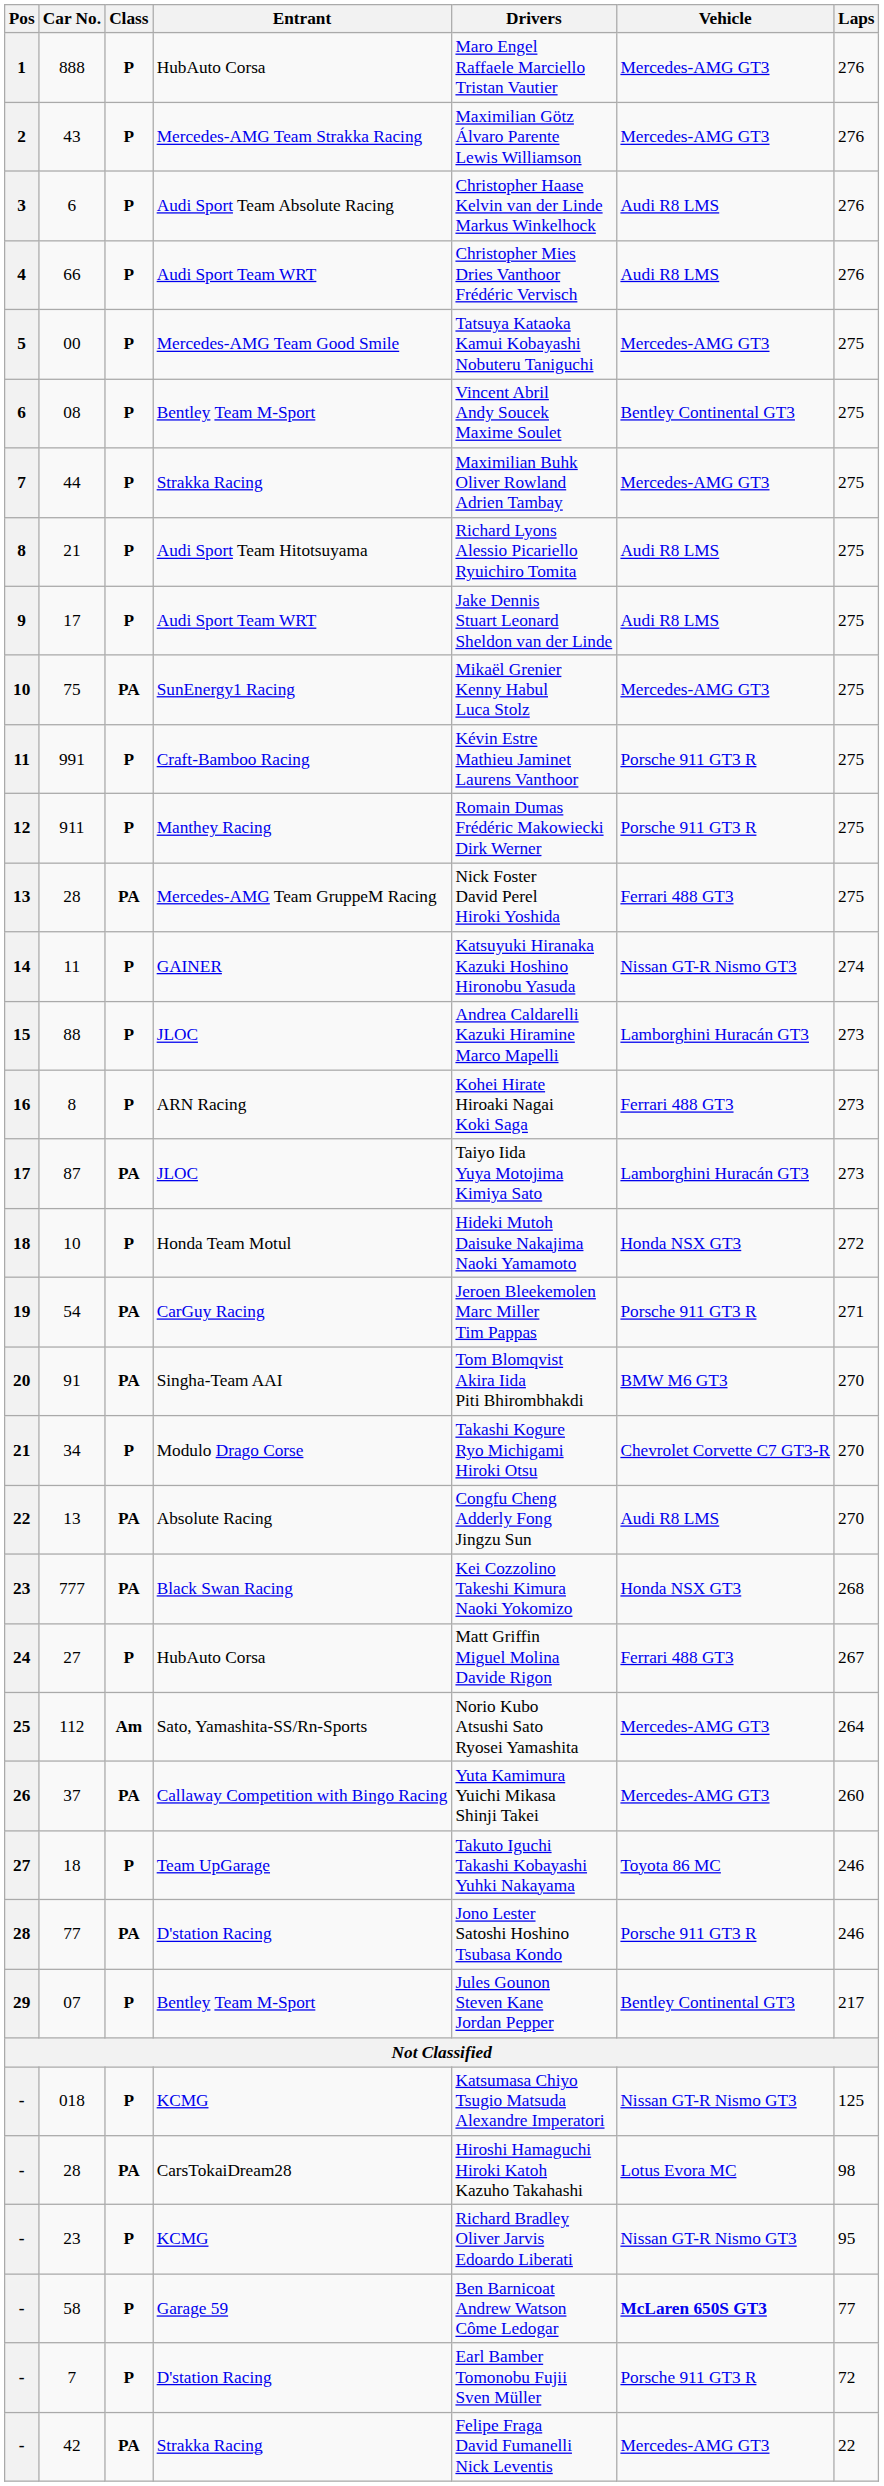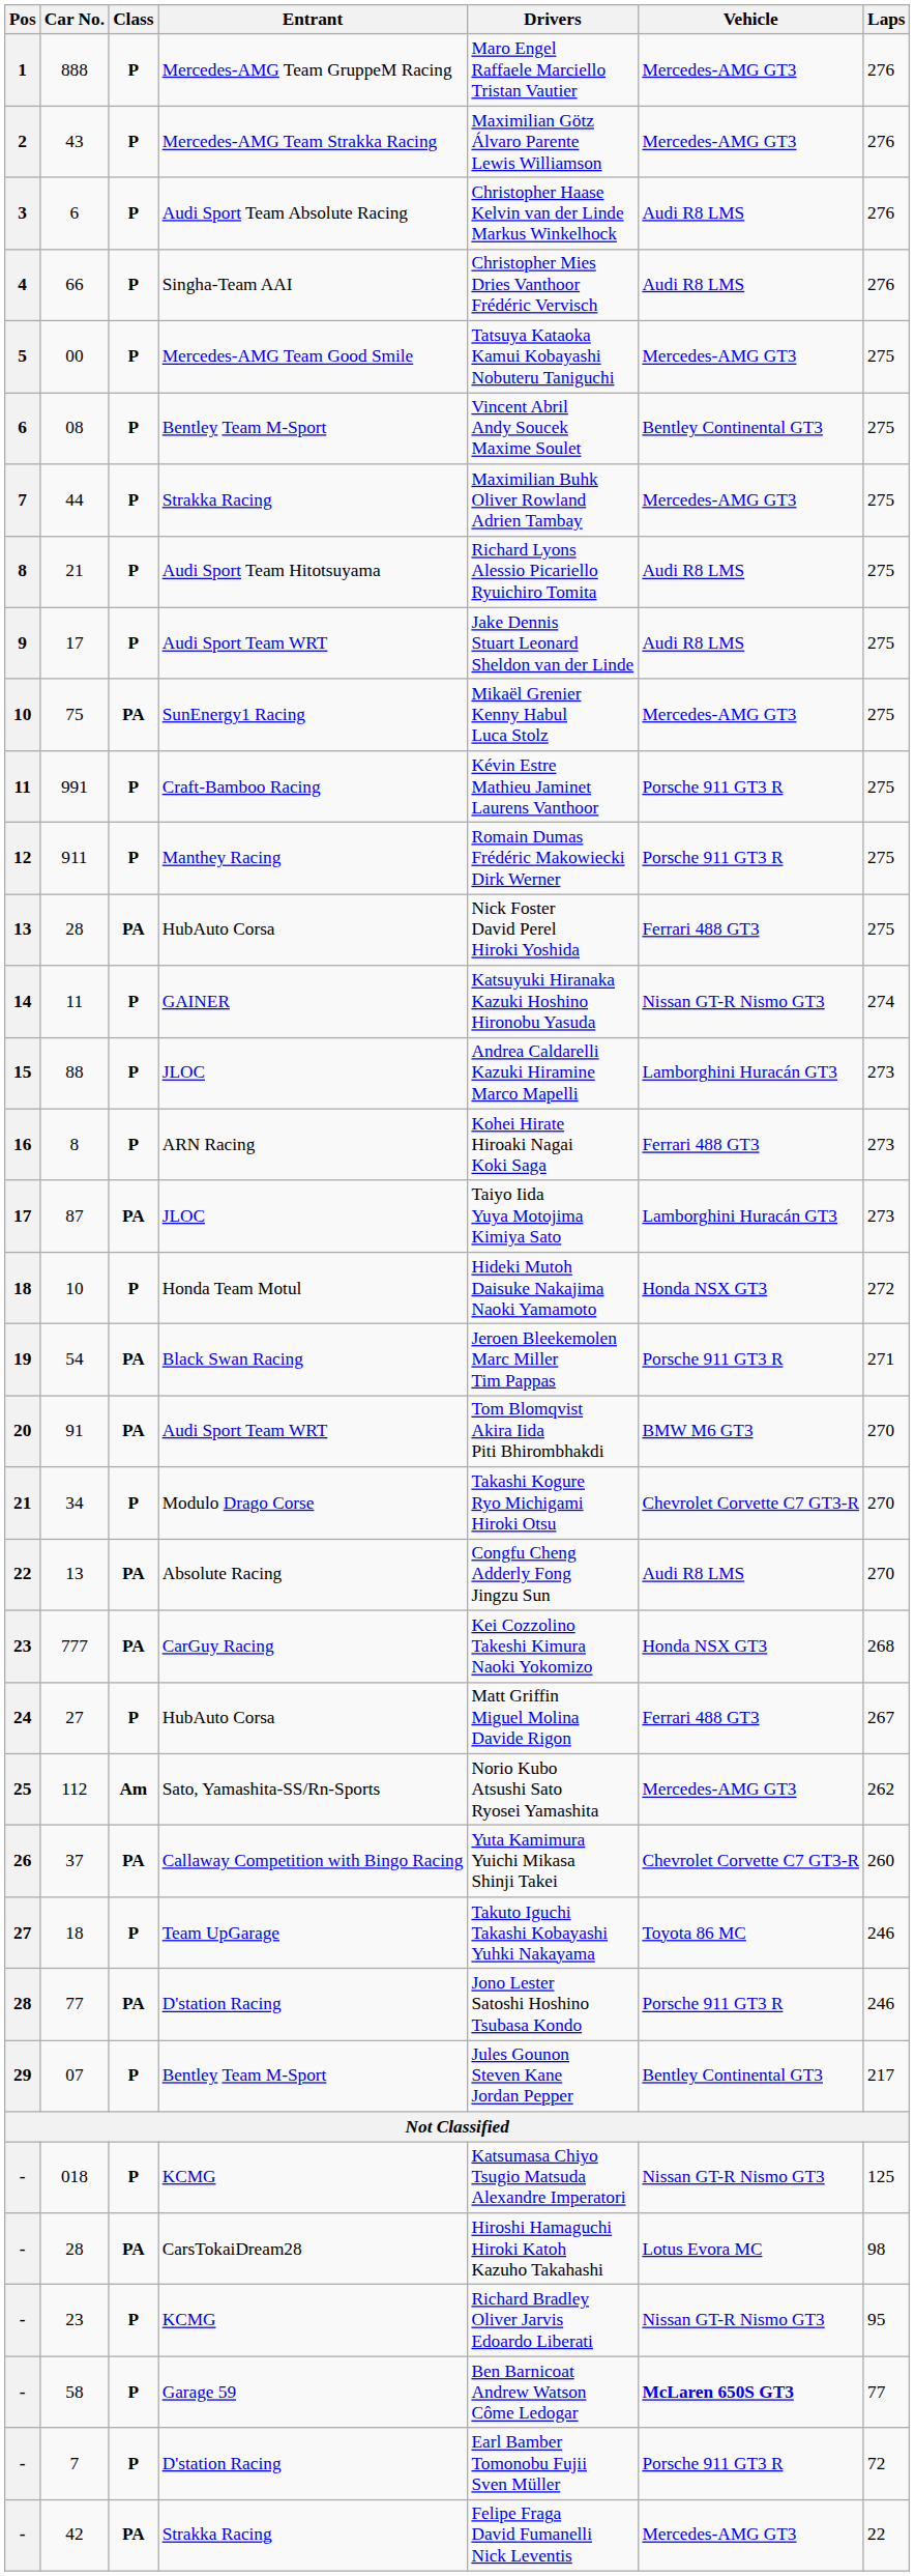888 | Entrant: HubAuto Corsa -> Mercedes-AMG Team GruppeM Racing
66 | Entrant: Audi Sport Team WRT -> Singha-Team AAI
13 / 28 | Entrant: Mercedes-AMG Team GruppeM Racing -> HubAuto Corsa
54 | Entrant: CarGuy Racing -> Black Swan Racing
91 | Entrant: Singha-Team AAI -> Audi Sport Team WRT
777 | Entrant: Black Swan Racing -> CarGuy Racing
112 | Laps: 264 -> 262
37 | Vehicle: Mercedes-AMG GT3 -> Chevrolet Corvette C7 GT3-R
